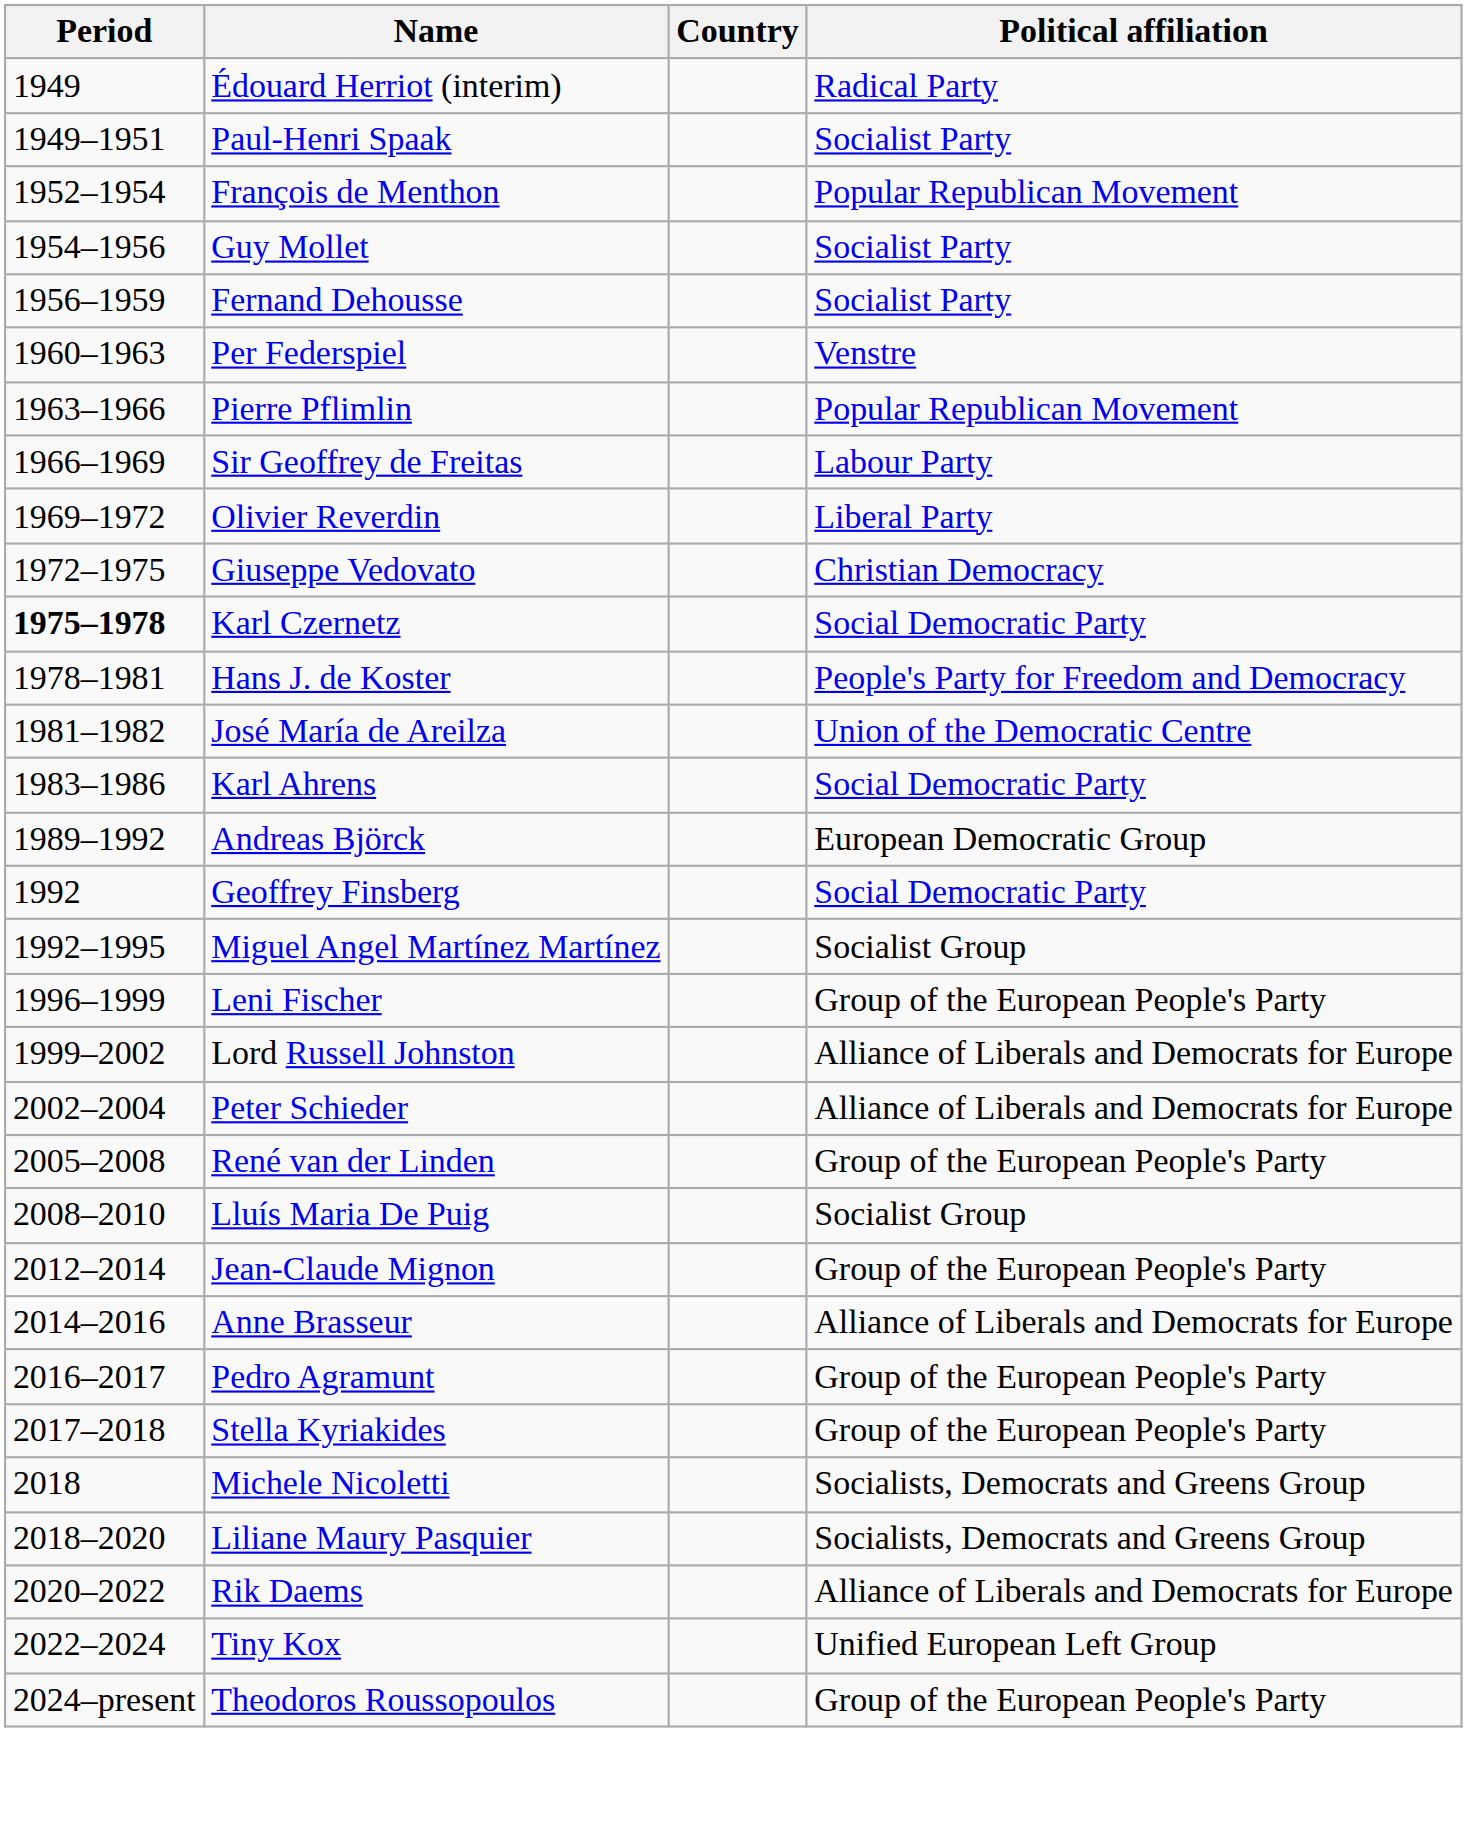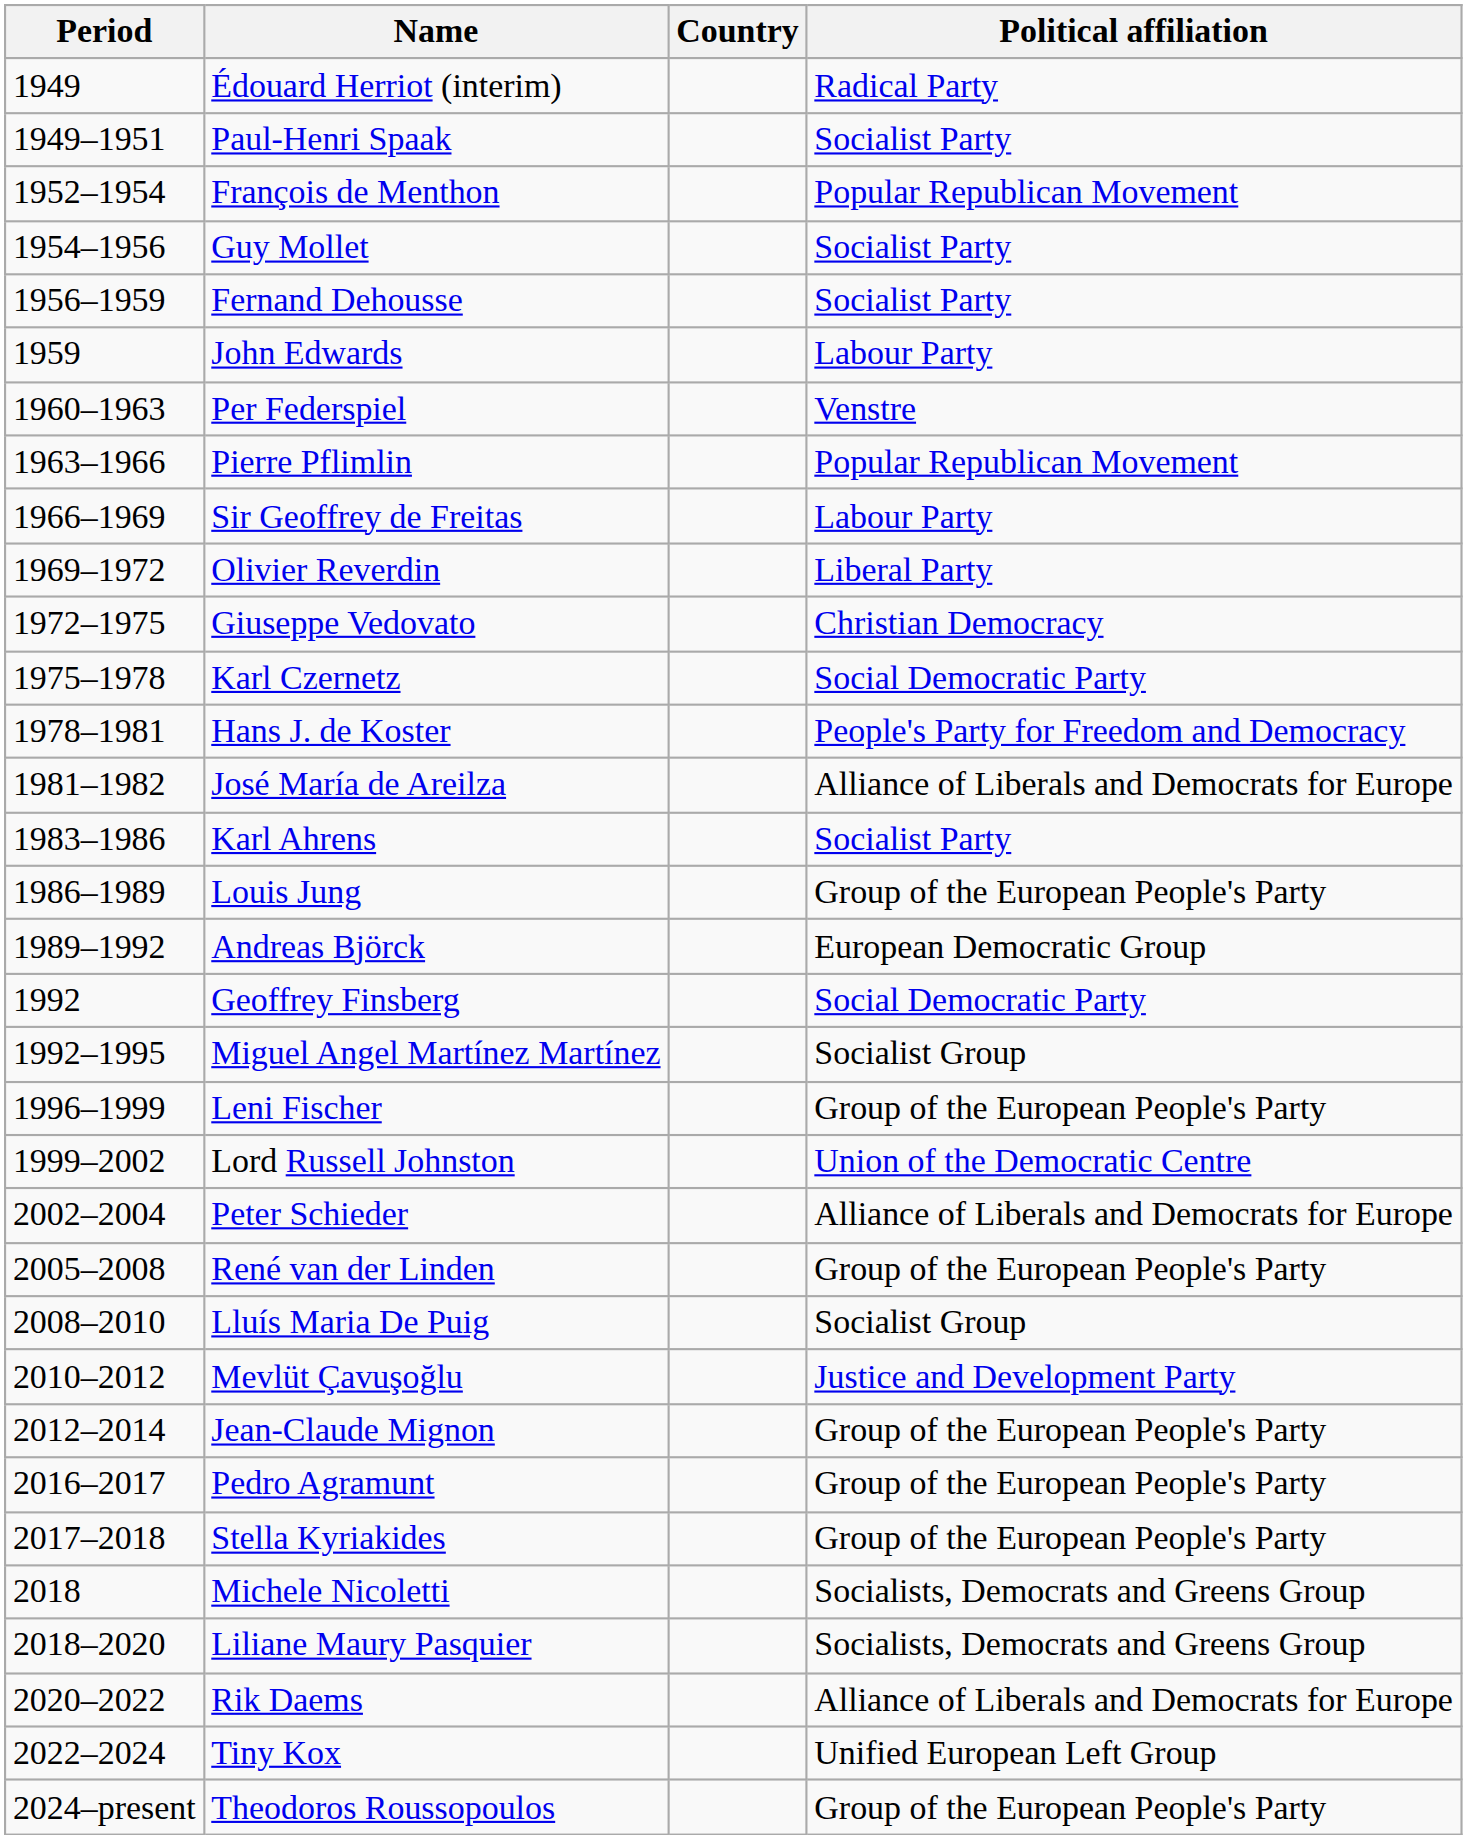+ row: 1959 | John Edwards | Labour Party
Karl Czernetz | Period: bold -> normal
José María de Areilza | Political affiliation: Union of the Democratic Centre -> Alliance of Liberals and Democrats for Europe
Karl Ahrens | Political affiliation: Social Democratic Party -> Socialist Party
+ row: 1986–1989 | Louis Jung | Group of the European People's Party
Lord Russell Johnston | Political affiliation: Alliance of Liberals and Democrats for Europe -> Union of the Democratic Centre
+ row: 2010–2012 | Mevlüt Çavuşoğlu | Justice and Development Party
- row: 2014–2016 | Anne Brasseur | Alliance of Liberals and Democrats for Europe
